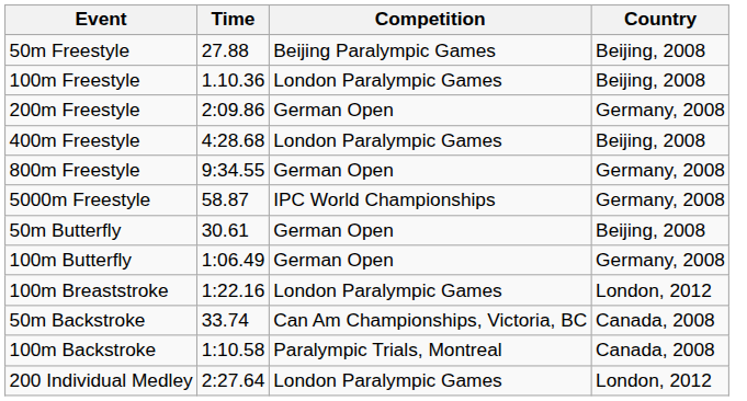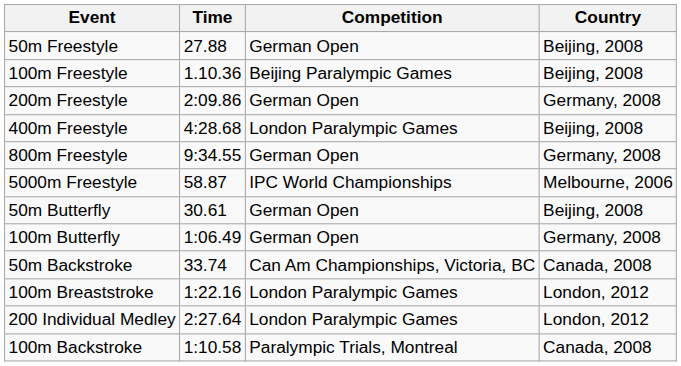50m Freestyle | Competition: Beijing Paralympic Games -> German Open
100m Freestyle | Competition: London Paralympic Games -> Beijing Paralympic Games
5000m Freestyle | Country: Germany, 2008 -> Melbourne, 2006
rows swapped: 100m Breaststroke <-> 50m Backstroke
rows swapped: 100m Backstroke <-> 200 Individual Medley
